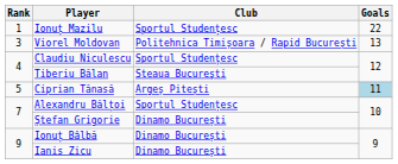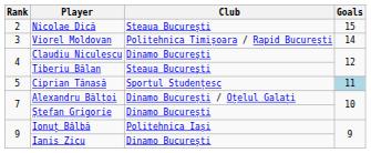- row: 1 | Ionuț Mazilu | Sportul Studențesc | 22
+ row: 2 | Nicolae Dică | Steaua București | 15
Viorel Moldovan | Goals: 13 -> 14
Claudiu Niculescu | Club: Sportul Studențesc -> Dinamo București
Ciprian Tănasă | Club: Argeș Pitești -> Sportul Studențesc
Alexandru Bălțoi | Club: Sportul Studențesc -> Dinamo București / Oțelul Galați
Ionuț Bâlbă | Club: Dinamo București -> Politehnica Iași
